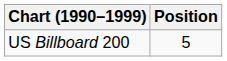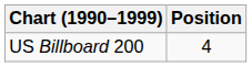US Billboard 200 | Position: 5 -> 4
